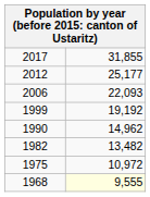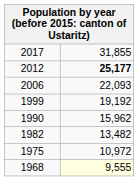2012 | column 2: normal -> bold
1990 | column 2: 14,962 -> 15,962
